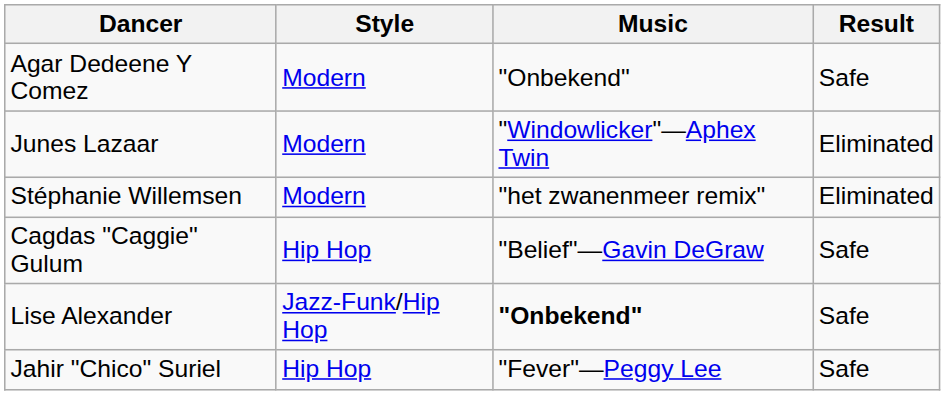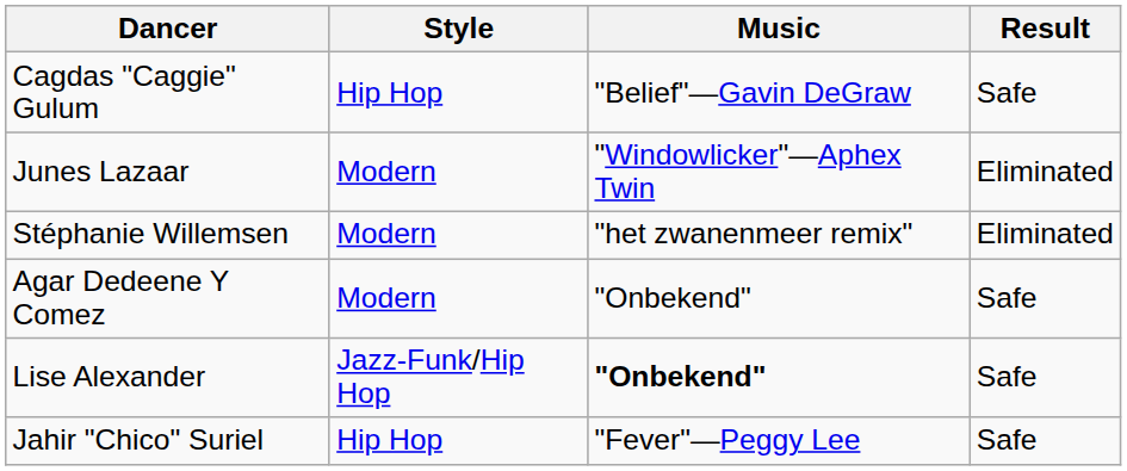rows swapped: Agar Dedeene Y Comez <-> Cagdas "Caggie" Gulum
